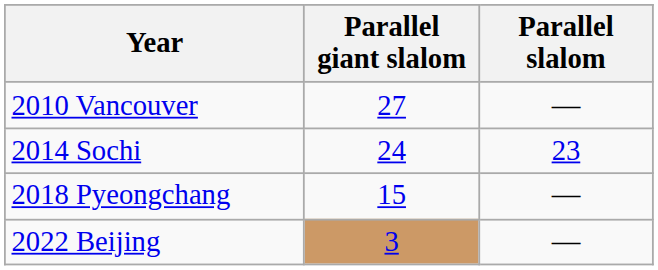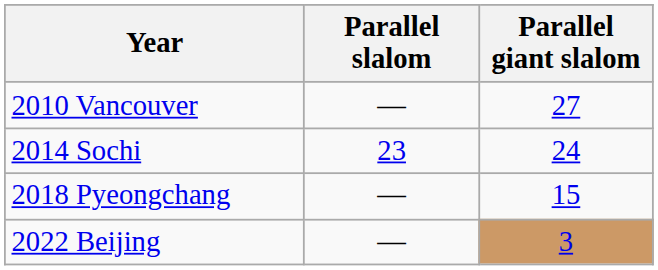columns swapped: Parallel giant slalom <-> Parallel slalom
